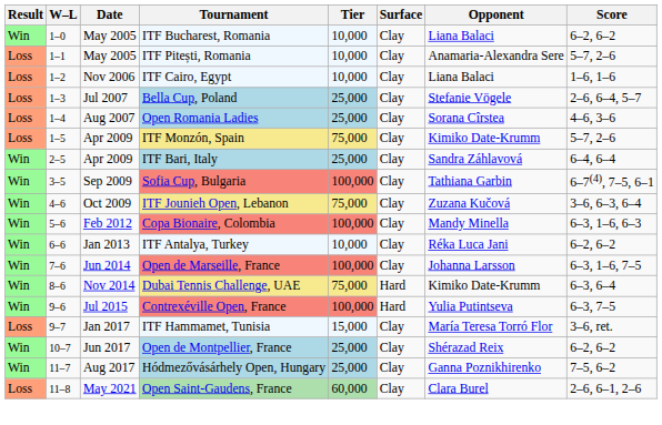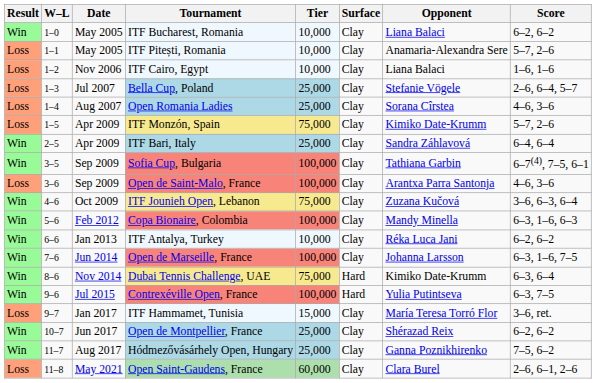+ row: Loss | 3–6 | Sep 2009 | Open de Saint-Malo, France | 100,000 | Clay | Arantxa Parra Santonja | 4–6, 3–6
